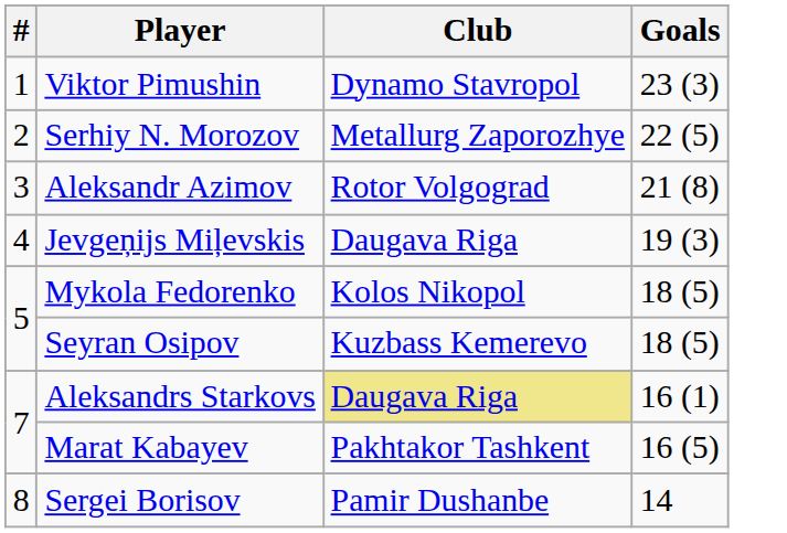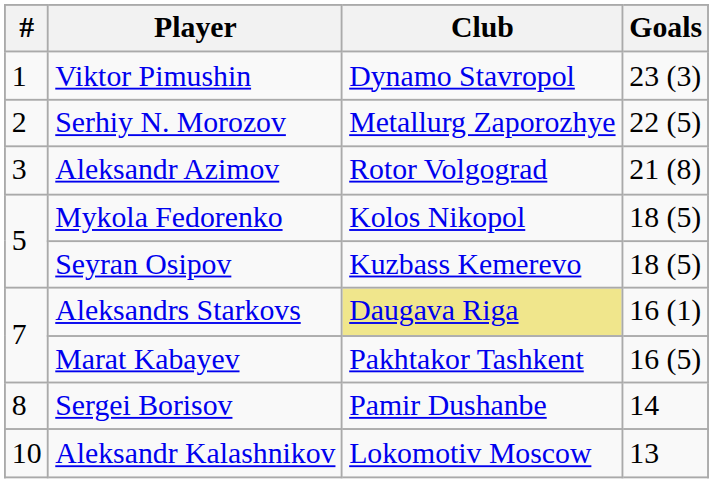- row: 4 | Jevgeņijs Miļevskis | Daugava Riga | 19 (3)
+ row: 10 | Aleksandr Kalashnikov | Lokomotiv Moscow | 13
